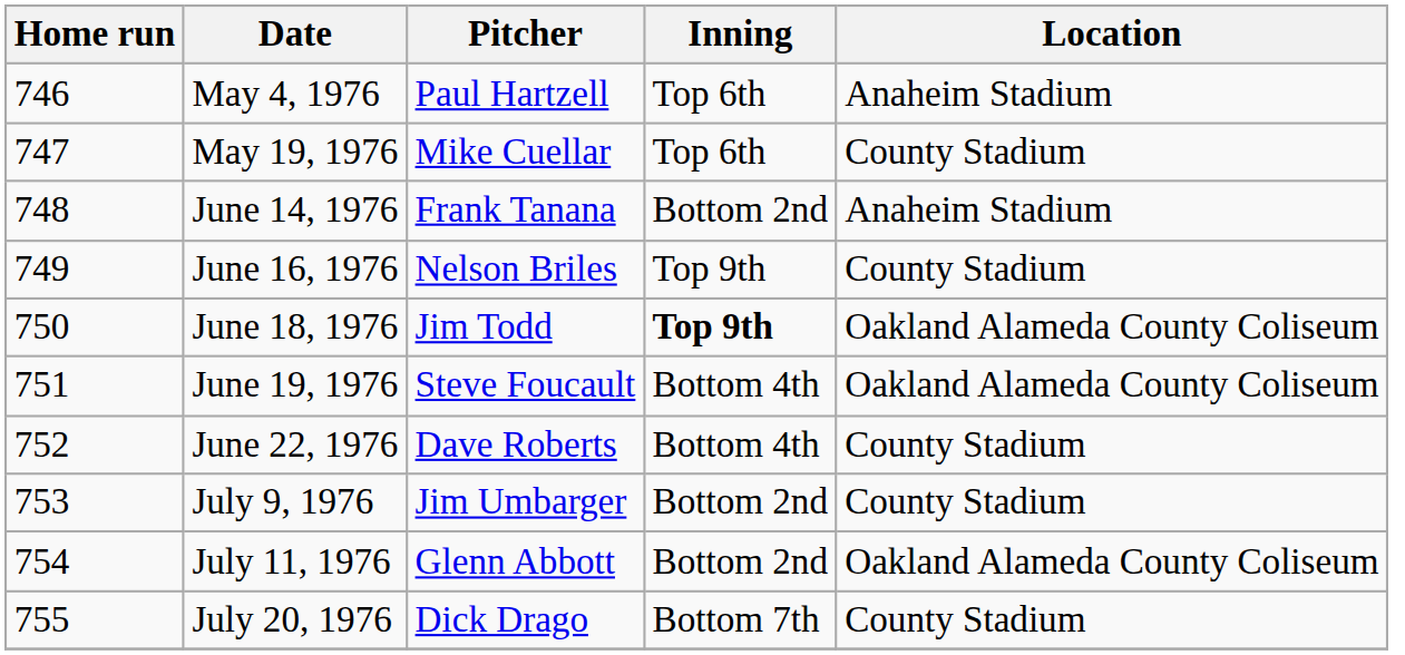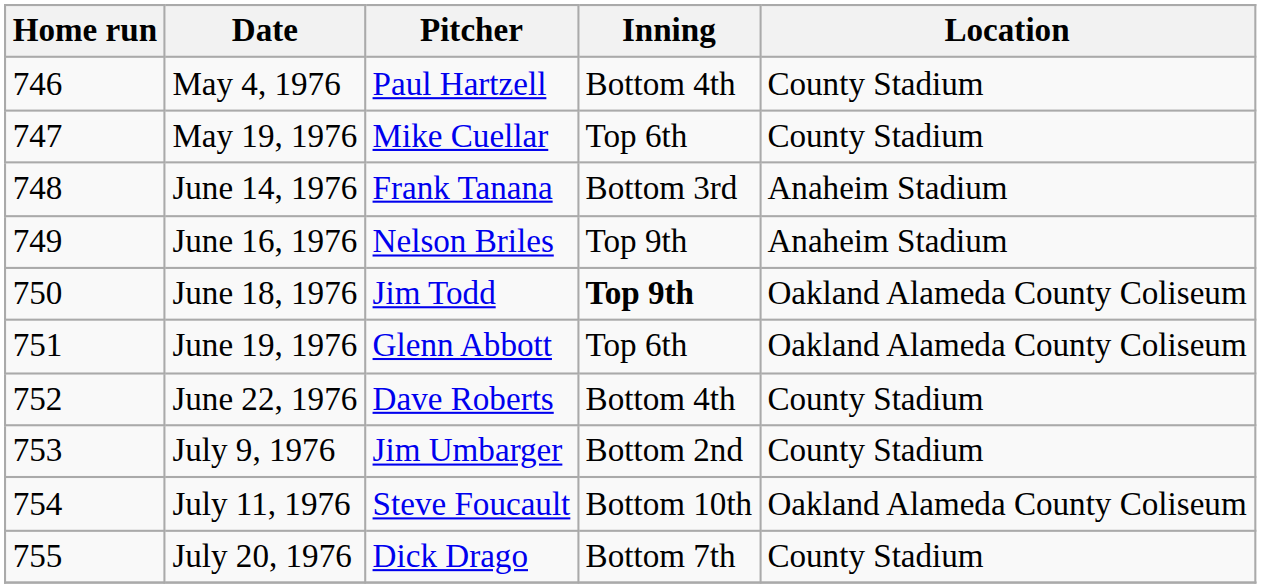May 4, 1976 | Inning: Top 6th -> Bottom 4th
May 4, 1976 | Location: Anaheim Stadium -> County Stadium
June 14, 1976 | Inning: Bottom 2nd -> Bottom 3rd
June 16, 1976 | Location: County Stadium -> Anaheim Stadium
June 19, 1976 | Pitcher: Steve Foucault -> Glenn Abbott
June 19, 1976 | Inning: Bottom 4th -> Top 6th
July 11, 1976 | Pitcher: Glenn Abbott -> Steve Foucault
July 11, 1976 | Inning: Bottom 2nd -> Bottom 10th
